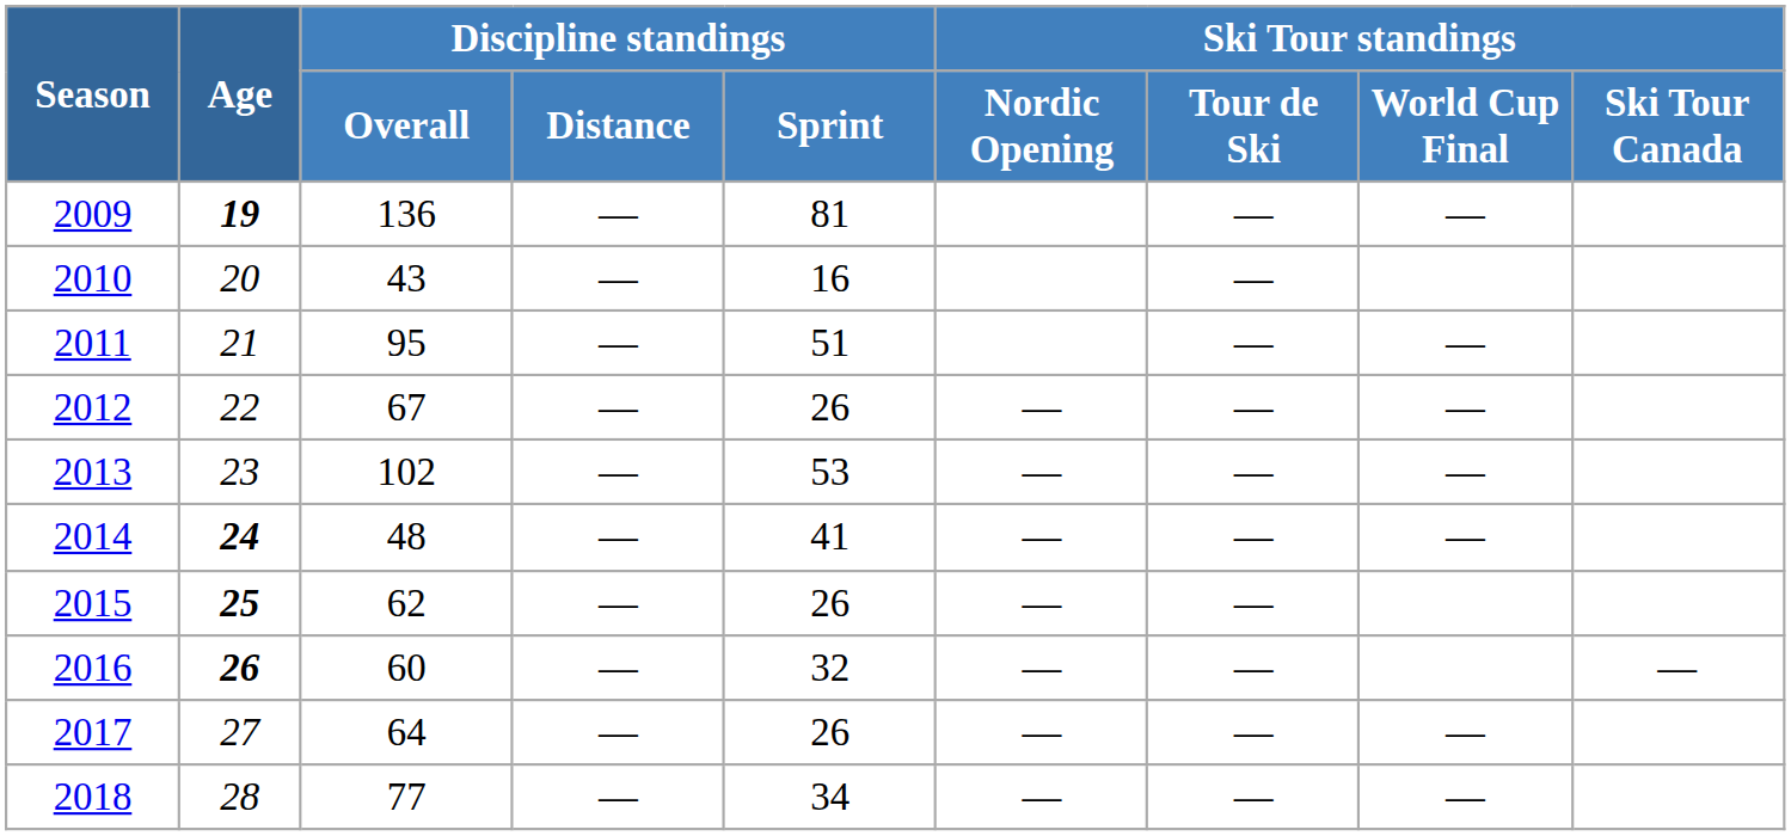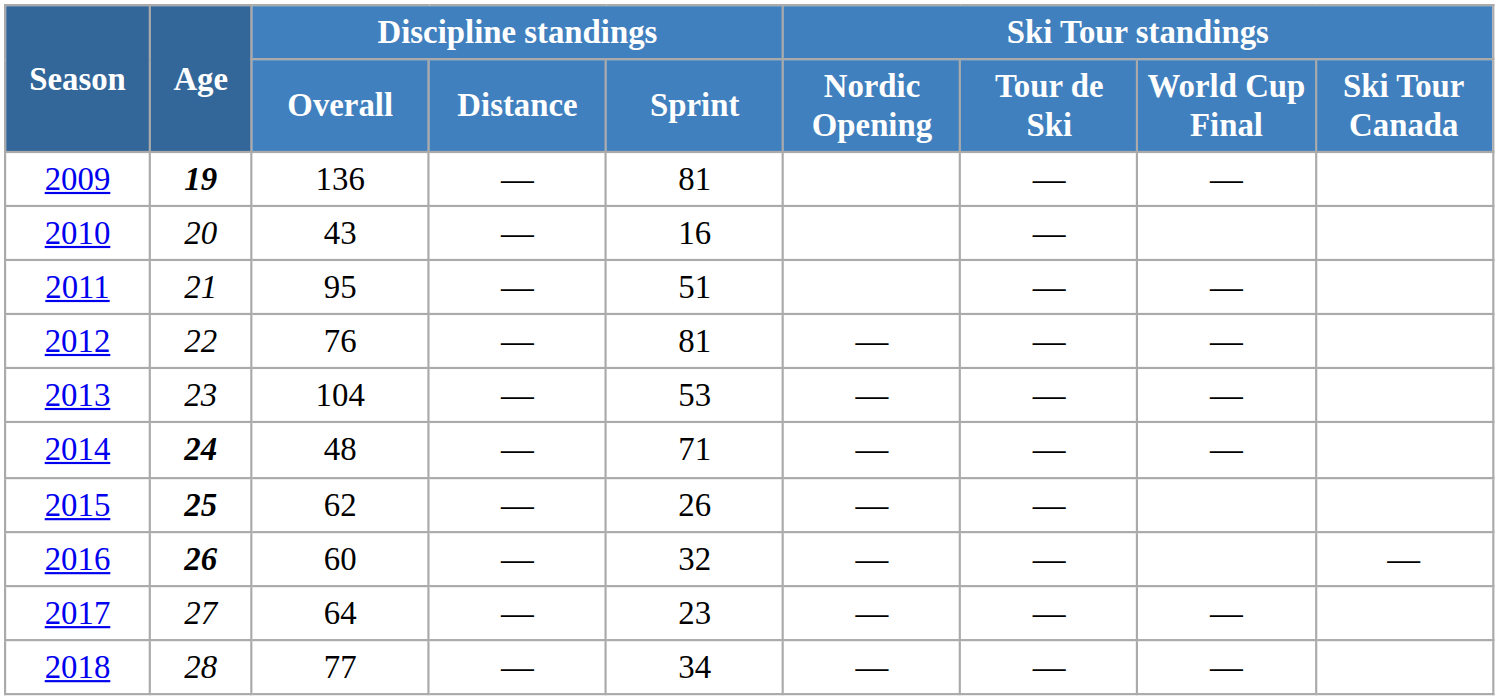2012 | Discipline standings / Overall: 67 -> 76
2012 | Discipline standings / Sprint: 26 -> 81
2013 | Discipline standings / Overall: 102 -> 104
2014 | Discipline standings / Sprint: 41 -> 71
2017 | Discipline standings / Sprint: 26 -> 23
